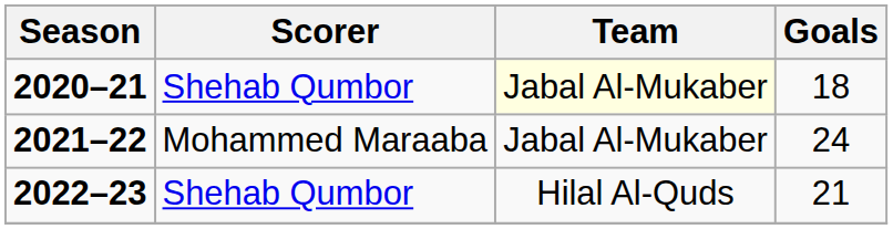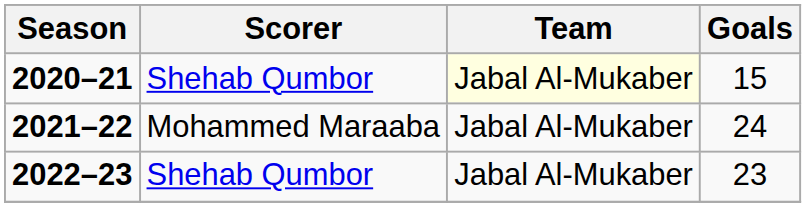2020–21 | Goals: 18 -> 15
2022–23 | Team: Hilal Al-Quds -> Jabal Al-Mukaber
2022–23 | Goals: 21 -> 23
